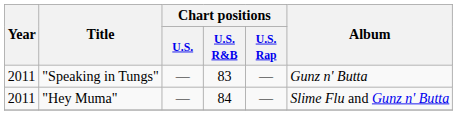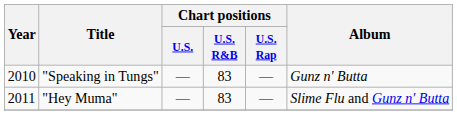"Speaking in Tungs" | Year: 2011 -> 2010
"Hey Muma" | Chart positions / U.S. R&B: 84 -> 83
